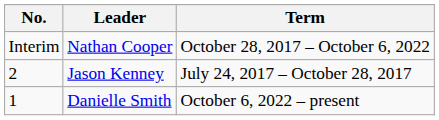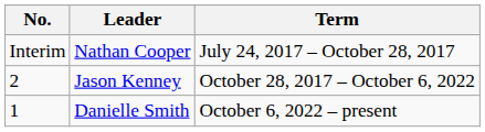Nathan Cooper | Term: October 28, 2017 – October 6, 2022 -> July 24, 2017 – October 28, 2017
Jason Kenney | Term: July 24, 2017 – October 28, 2017 -> October 28, 2017 – October 6, 2022
